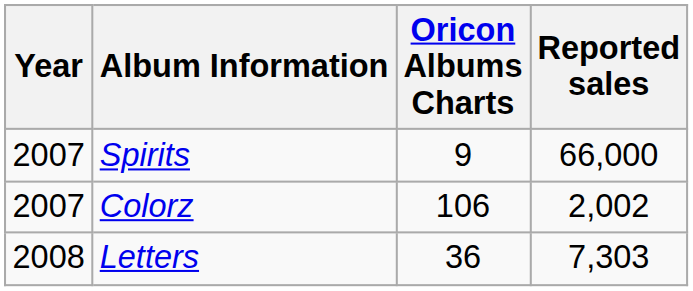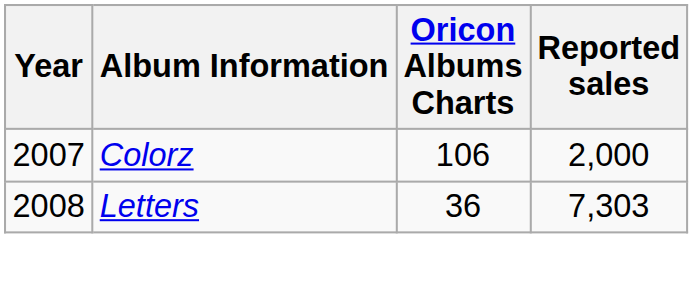- row: 2007 | Spirits | 9 | 66,000
Colorz | Reported sales: 2,002 -> 2,000
